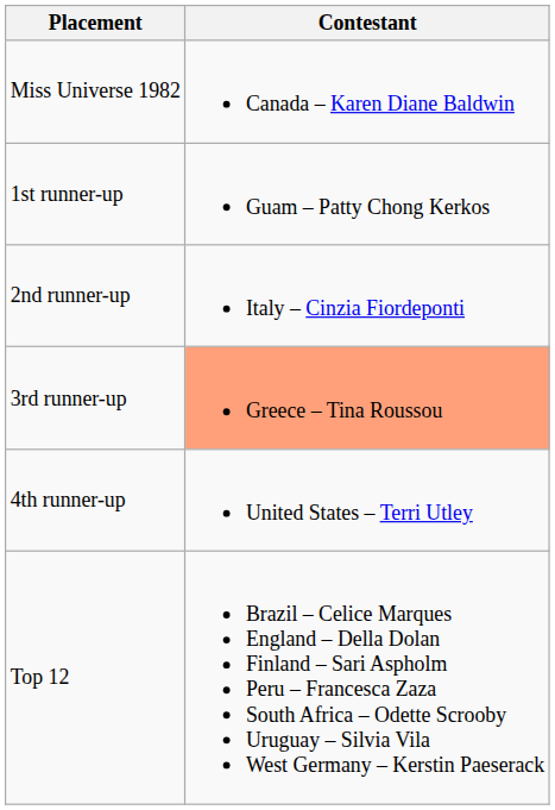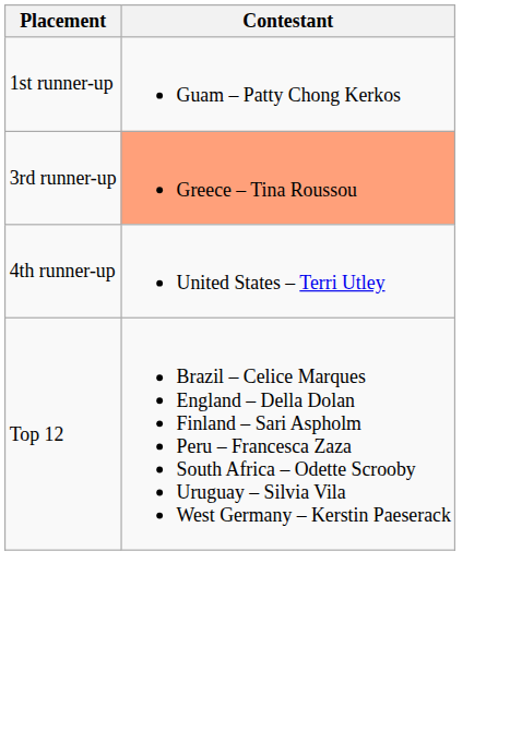- row: Miss Universe 1982 | Canada – Karen Diane Baldwin
- row: 2nd runner-up | Italy – Cinzia Fiordeponti
